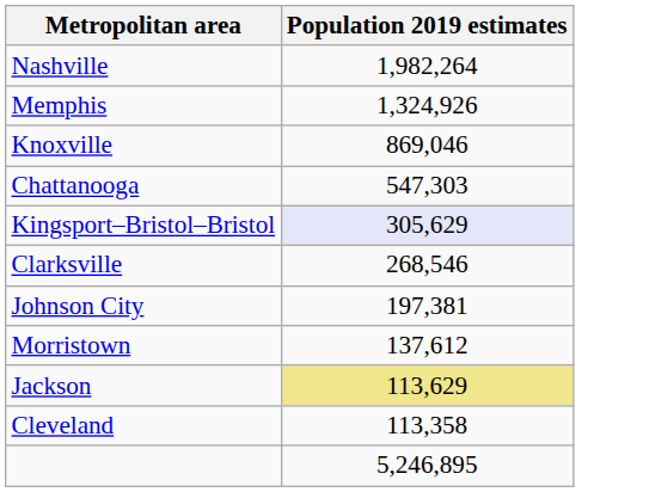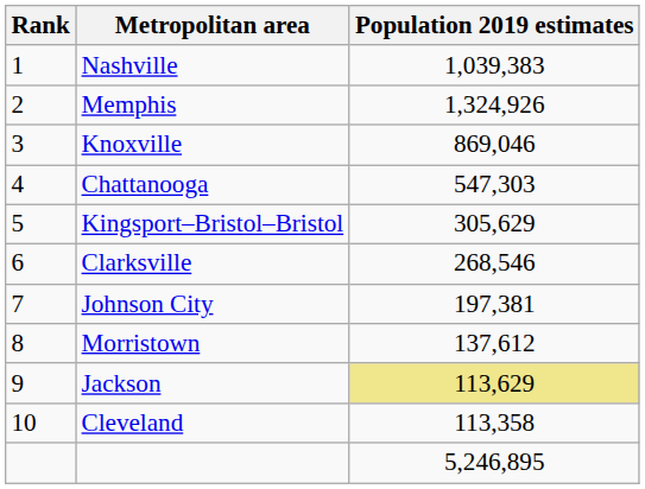+ column: Rank | 1 | 2 | 3 | 4 | 5 | 6 | 7 | 8 | 9 | 10
Nashville | Population 2019 estimates: 1,982,264 -> 1,039,383
Kingsport–Bristol–Bristol | Population 2019 estimates: lavender background -> no background
